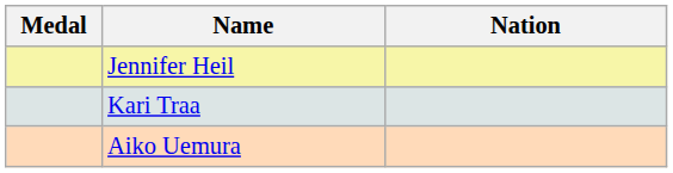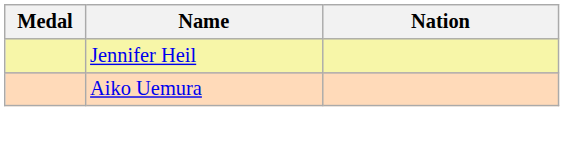- row: Kari Traa
